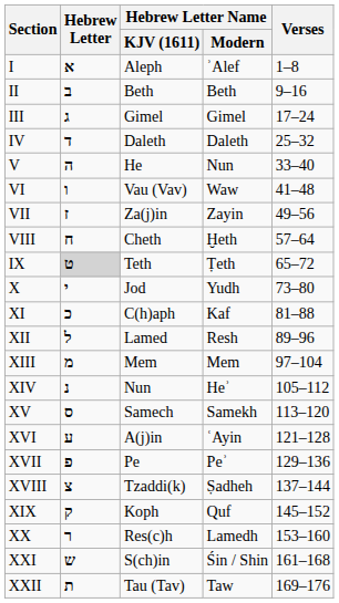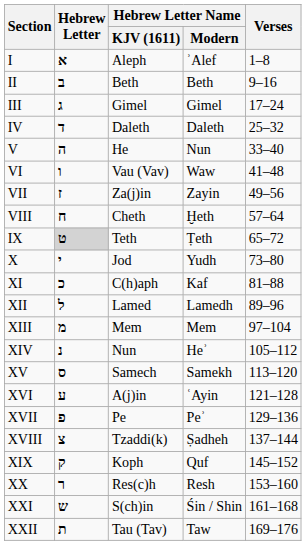XII | Hebrew Letter Name / Modern: Resh -> Lamedh
XX | Hebrew Letter Name / Modern: Lamedh -> Resh
